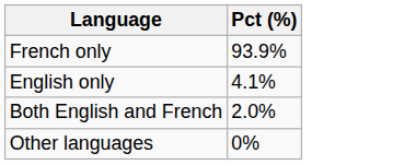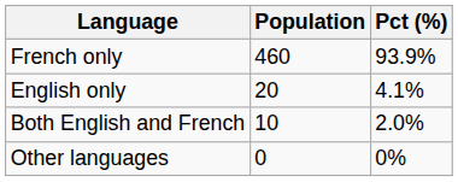+ column: Population | 460 | 20 | 10 | 0
